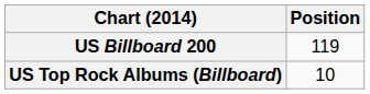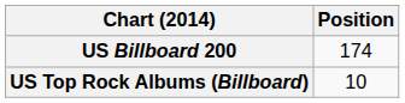US Billboard 200 | Position: 119 -> 174
